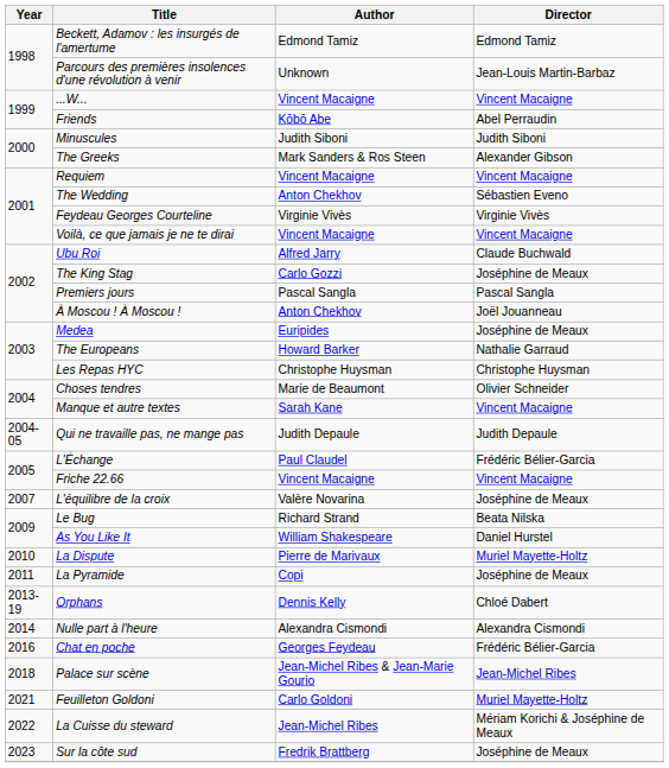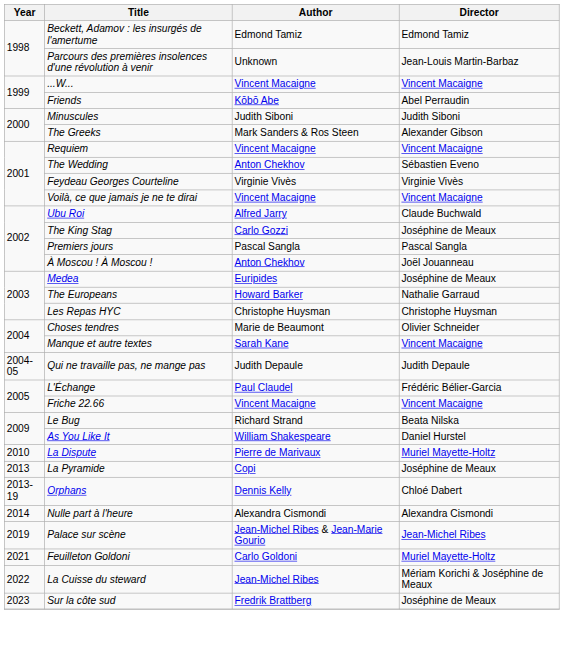- row: 2007 | L'équilibre de la croix | Valère Novarina | Joséphine de Meaux
La Pyramide | Year: 2011 -> 2013
- row: 2016 | Chat en poche | Georges Feydeau | Frédéric Bélier-Garcia
Palace sur scène | Year: 2018 -> 2019
